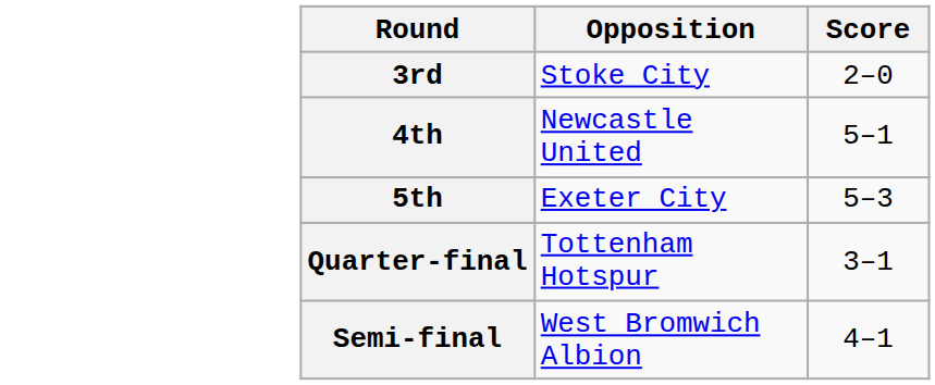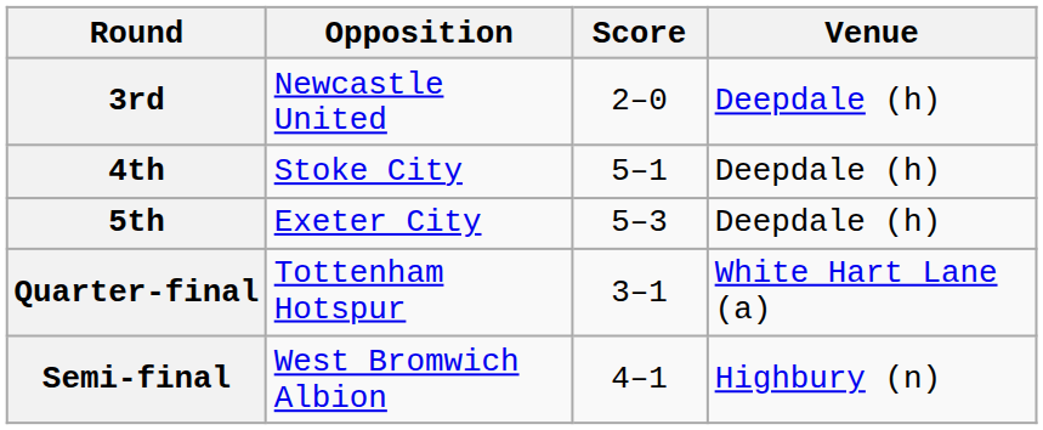+ column: Venue | Deepdale (h) | Deepdale (h) | Deepdale (h) | White Hart Lane (a) | Highbury (n)
3rd | Opposition: Stoke City -> Newcastle United
4th | Opposition: Newcastle United -> Stoke City
